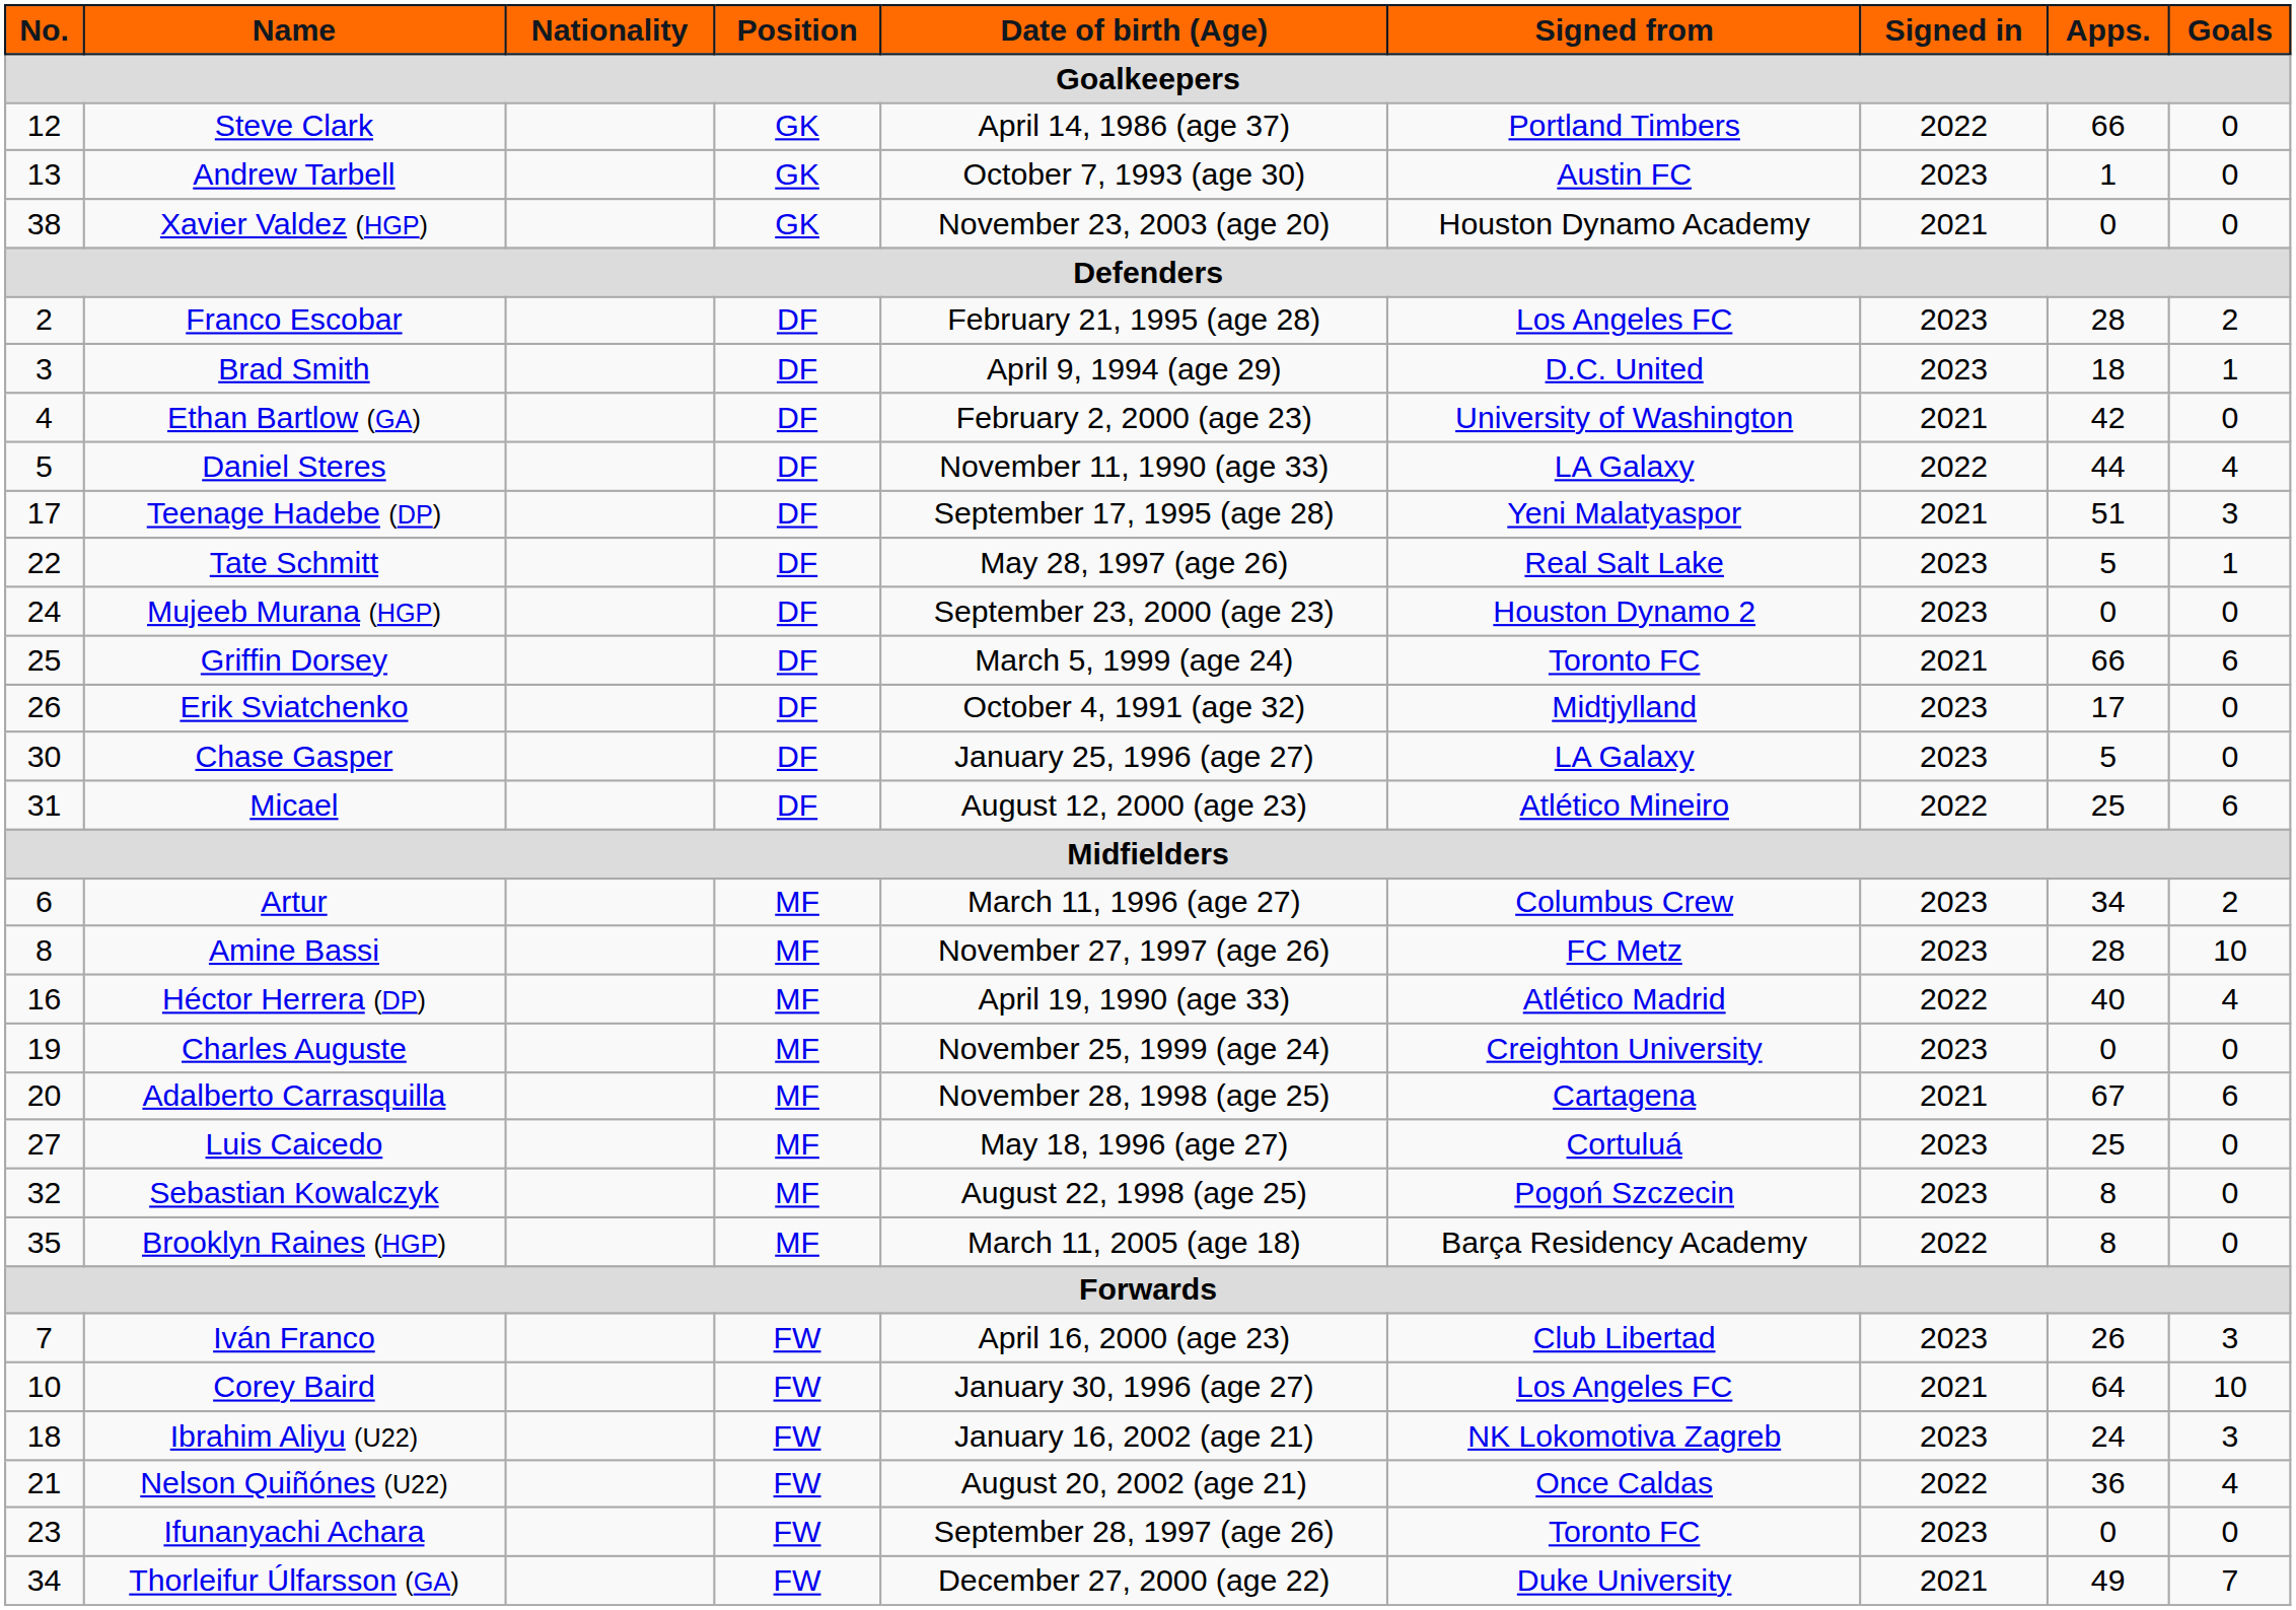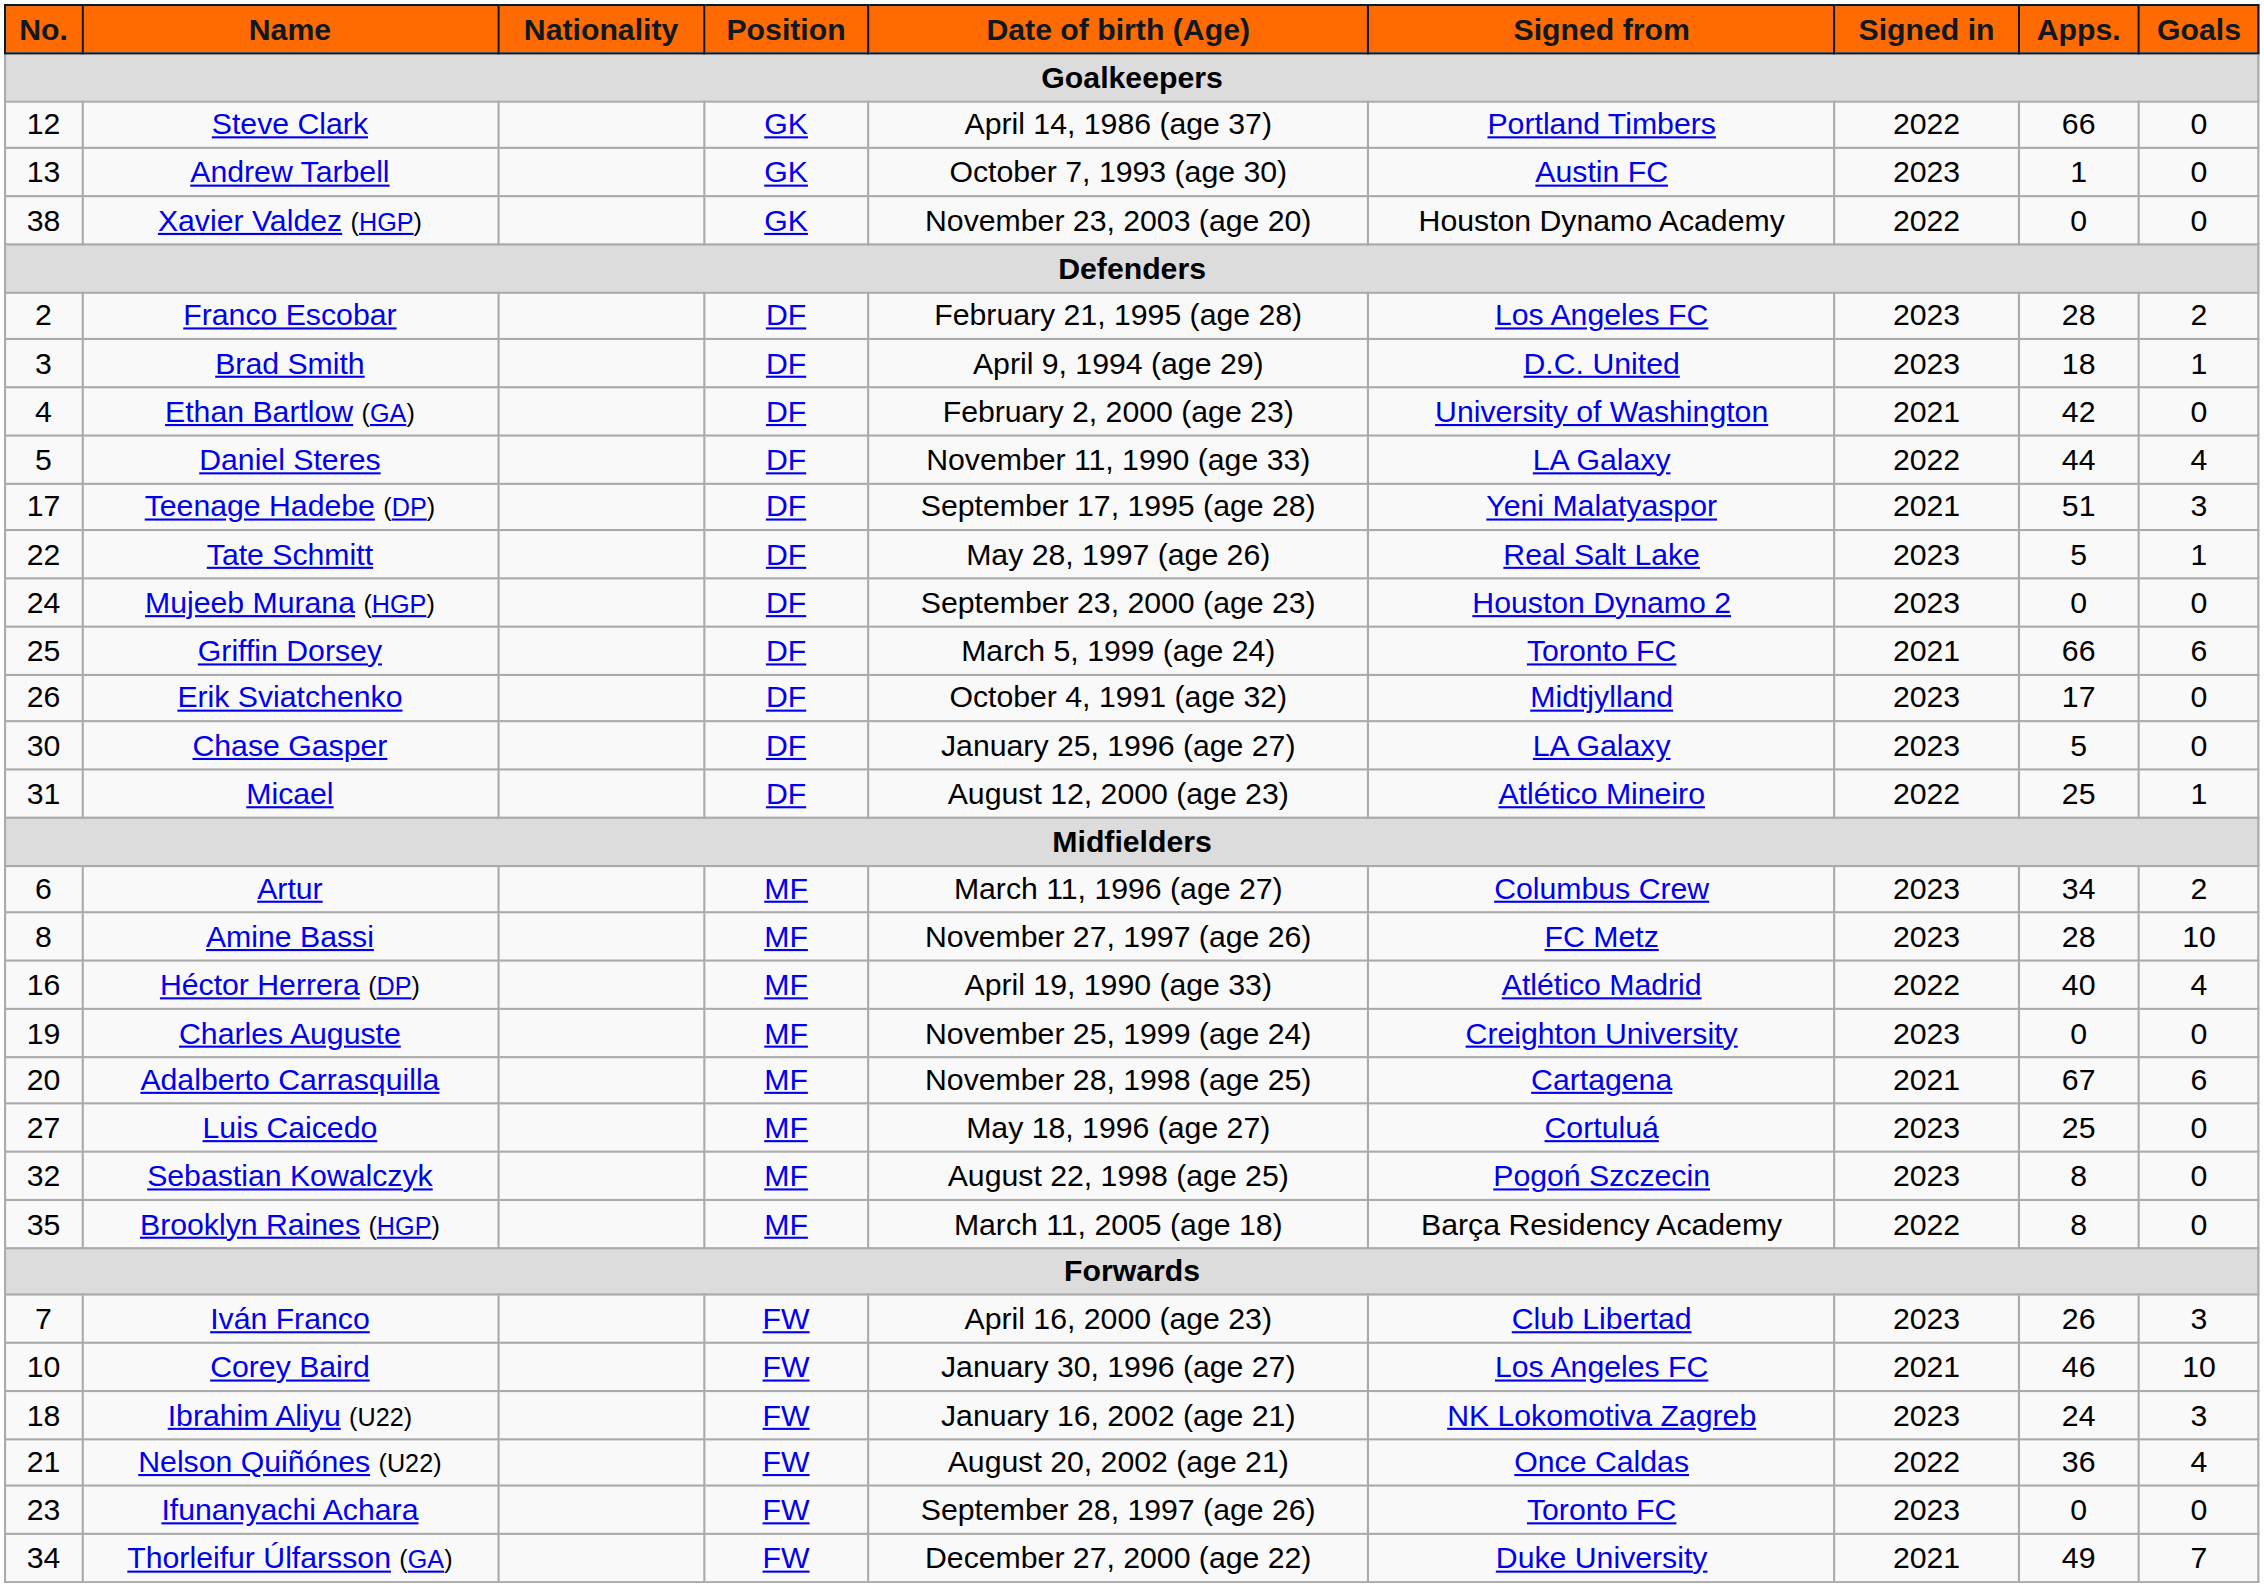Xavier Valdez (HGP) | Signed in: 2021 -> 2022
Micael | Goals: 6 -> 1
Corey Baird | Apps.: 64 -> 46
